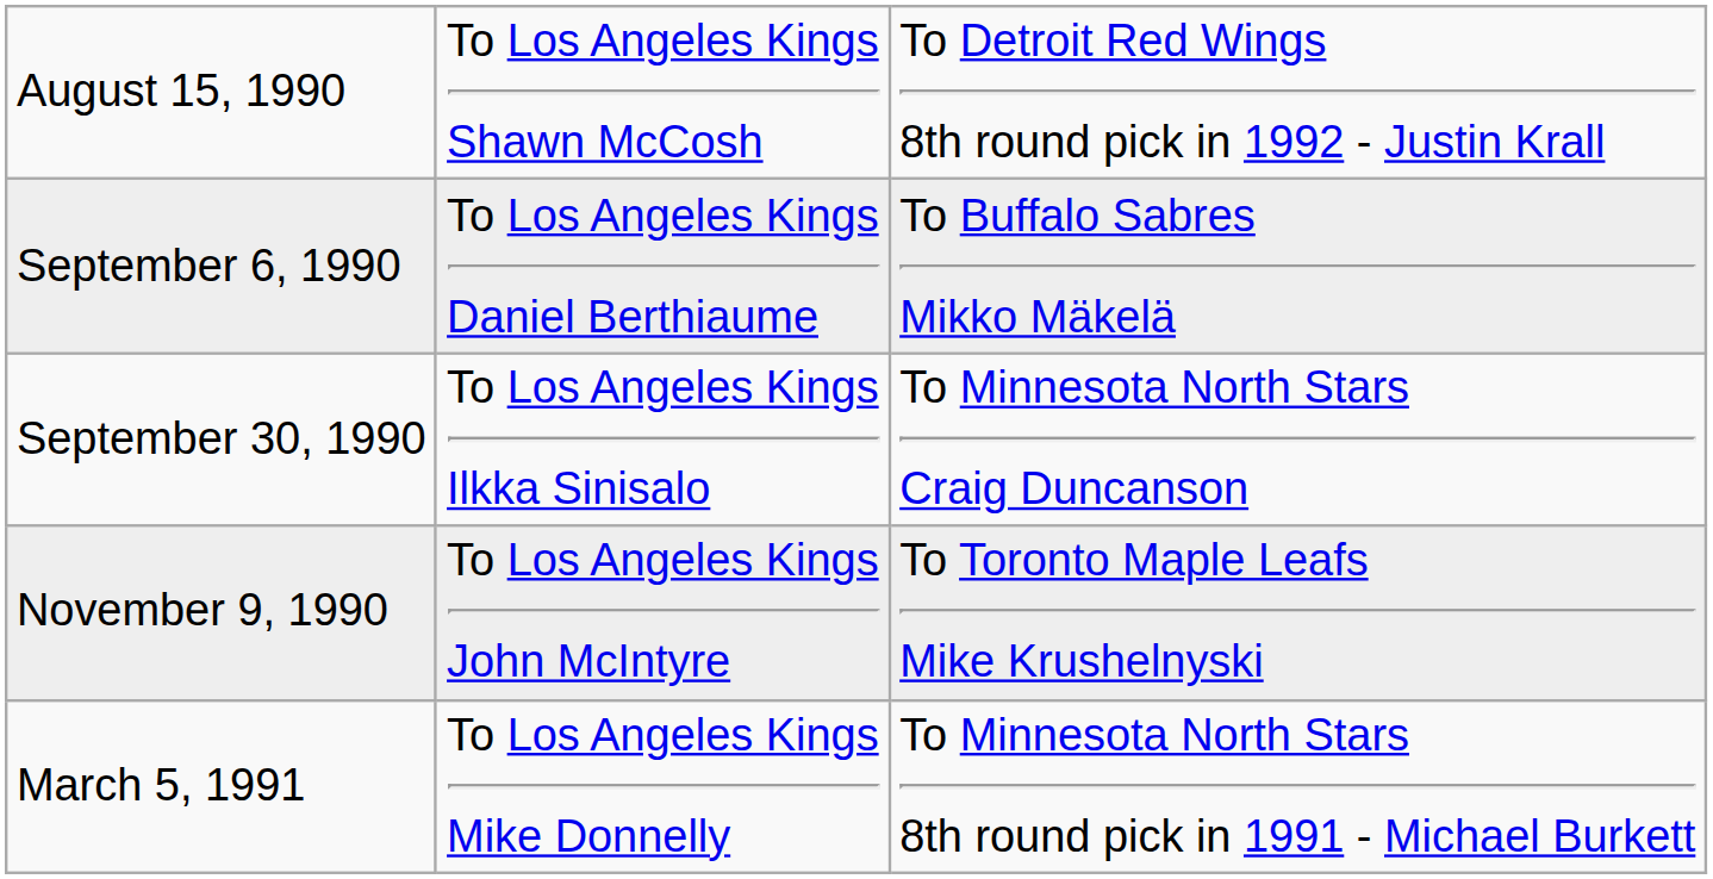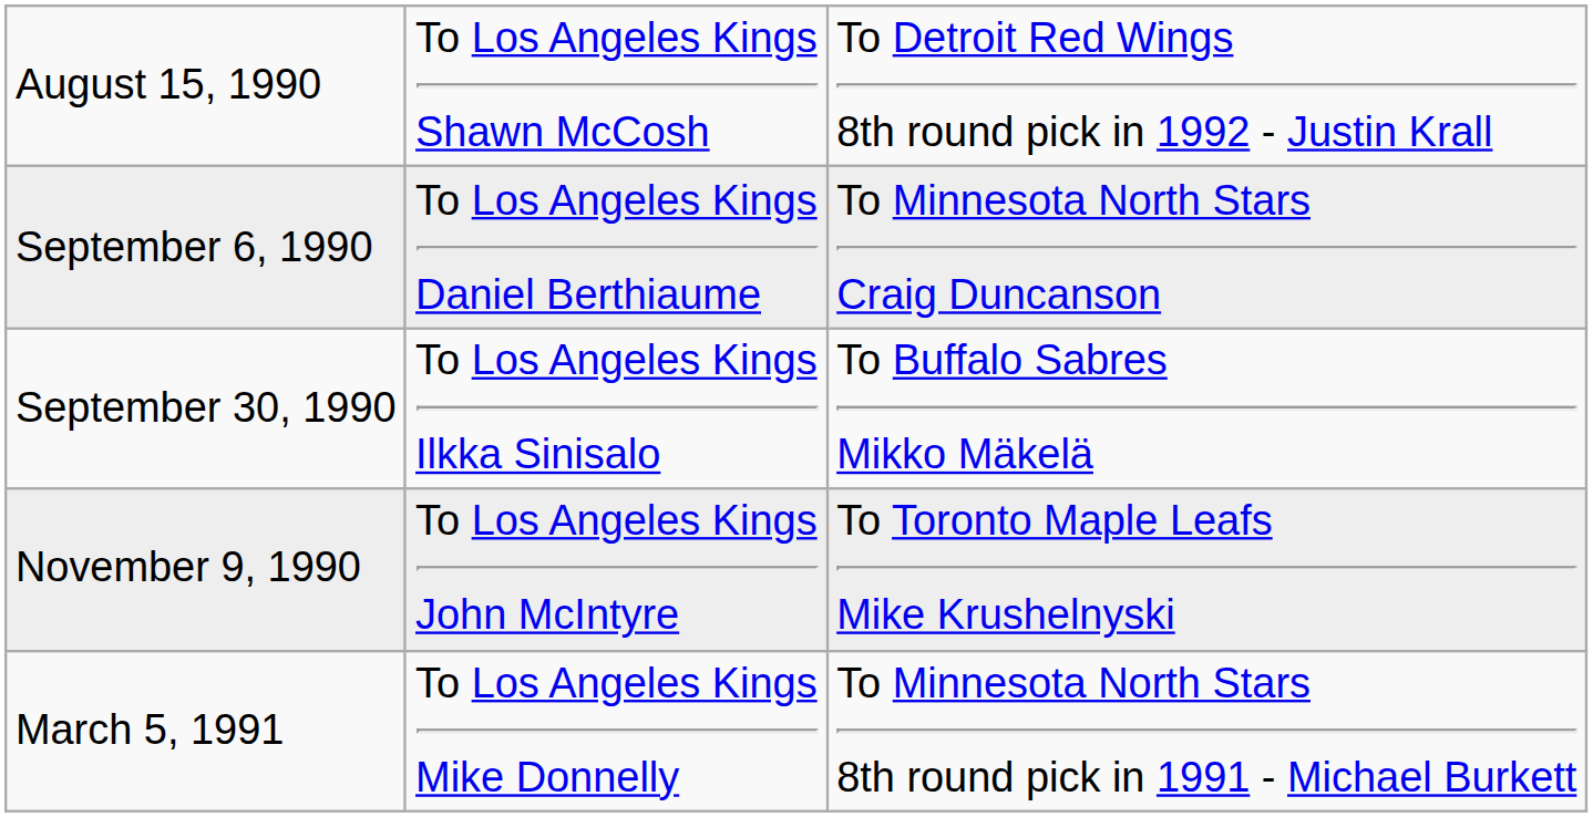September 6, 1990 | column 3: To Buffalo Sabres Mikko Mäkelä -> To Minnesota North Stars Craig Duncanson
September 30, 1990 | column 3: To Minnesota North Stars Craig Duncanson -> To Buffalo Sabres Mikko Mäkelä
